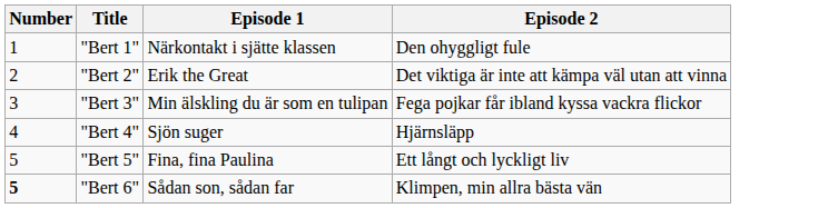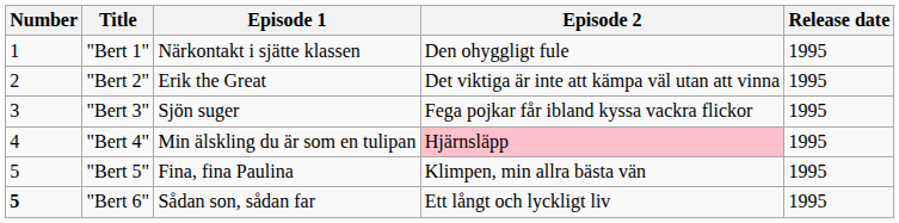+ column: Release date | 1995 | 1995 | 1995 | 1995 | 1995 | 1995
"Bert 3" | Episode 1: Min älskling du är som en tulipan -> Sjön suger
"Bert 4" | Episode 1: Sjön suger -> Min älskling du är som en tulipan
"Bert 4" | Episode 2: no background -> pink background
"Bert 5" | Episode 2: Ett långt och lyckligt liv -> Klimpen, min allra bästa vän
"Bert 6" | Episode 2: Klimpen, min allra bästa vän -> Ett långt och lyckligt liv
